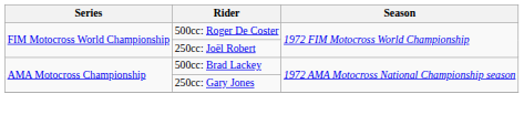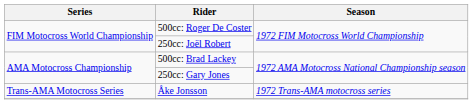+ row: Trans-AMA Motocross Series | Åke Jonsson | 1972 Trans-AMA motocross series
